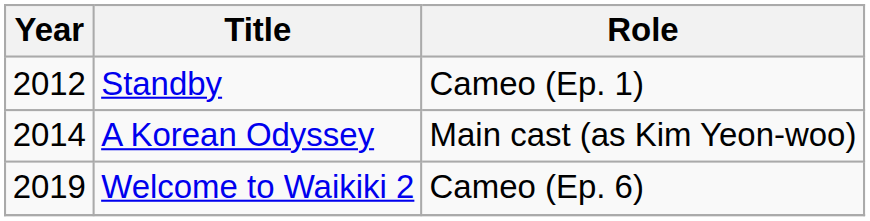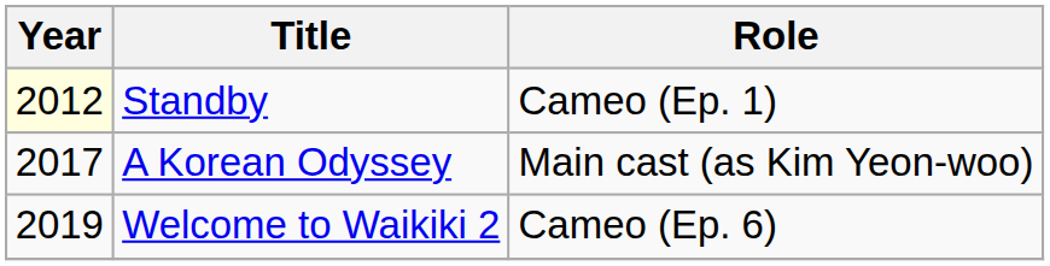Standby | Year: no background -> lightyellow background
A Korean Odyssey | Year: 2014 -> 2017
